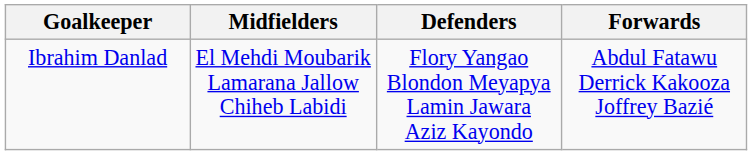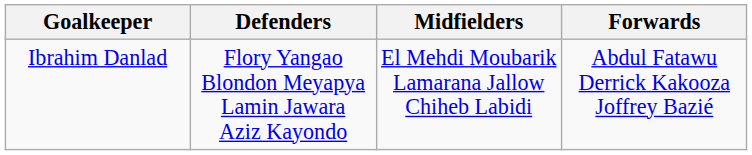columns swapped: Defenders <-> Midfielders
